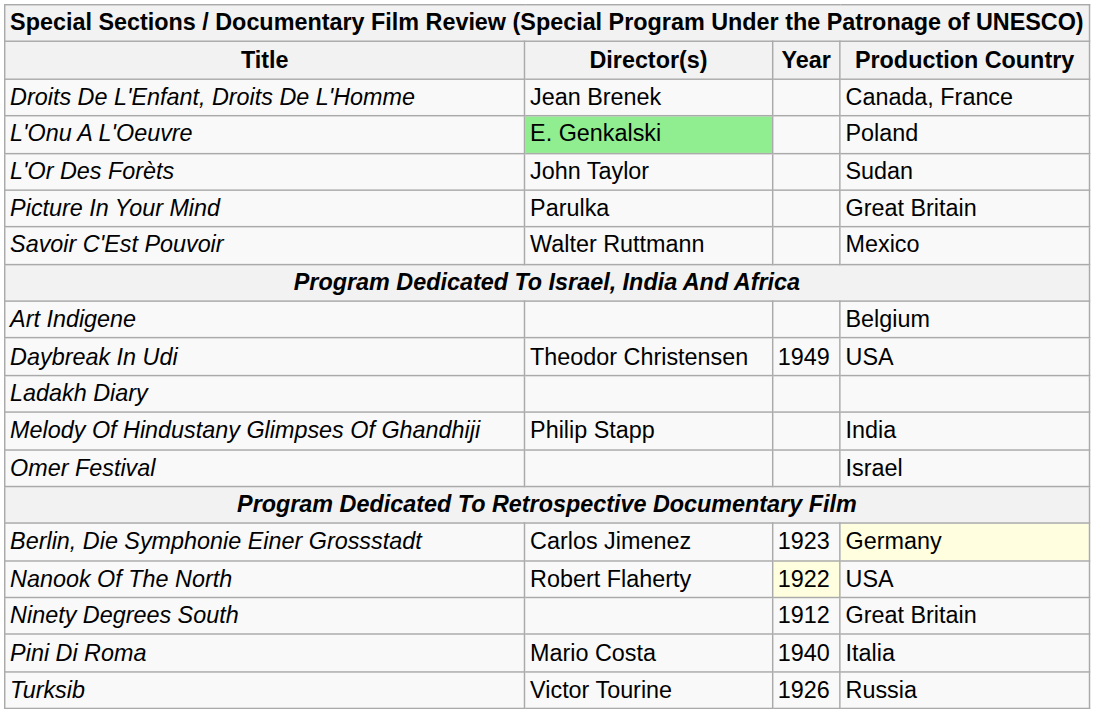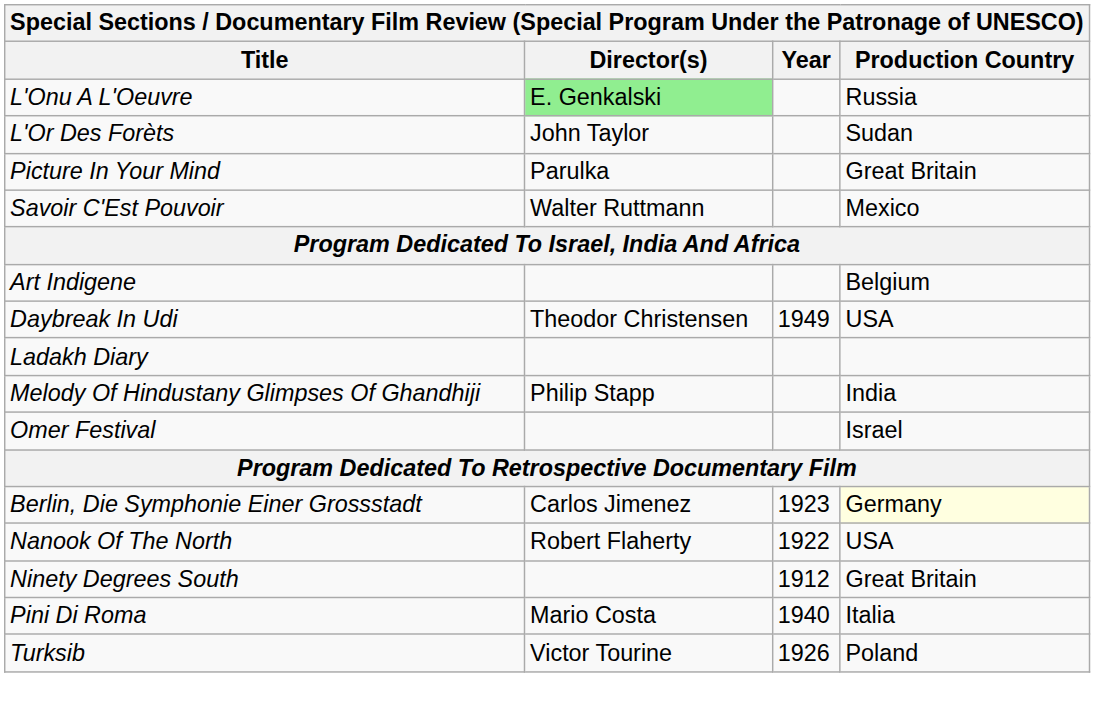- row: Droits De L'Enfant, Droits De L'Homme | Jean Brenek | Canada, France
L'Onu A L'Oeuvre | Production Country: Poland -> Russia
Nanook Of The North | Year: lightyellow background -> no background
Turksib | Production Country: Russia -> Poland
